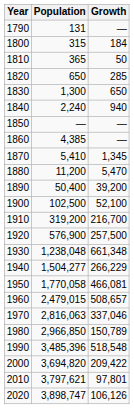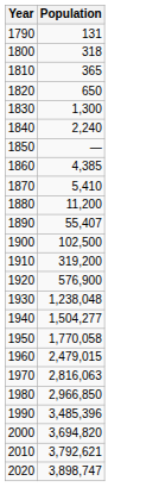- column: Growth | — | 184 | 50 | 285 | 650 | 940 | — | — | 1,345 | 5,470 | 39,200 | 52,100 | 216,700 | 257,500 | 661,348 | 266,229 | 466,081 | 508,657 | 337,046 | 150,789 | 518,548 | 209,422 | 97,801 | 106,126
1800 | Population: 315 -> 318
1890 | Population: 50,400 -> 55,407
2010 | Population: 3,797,621 -> 3,792,621
